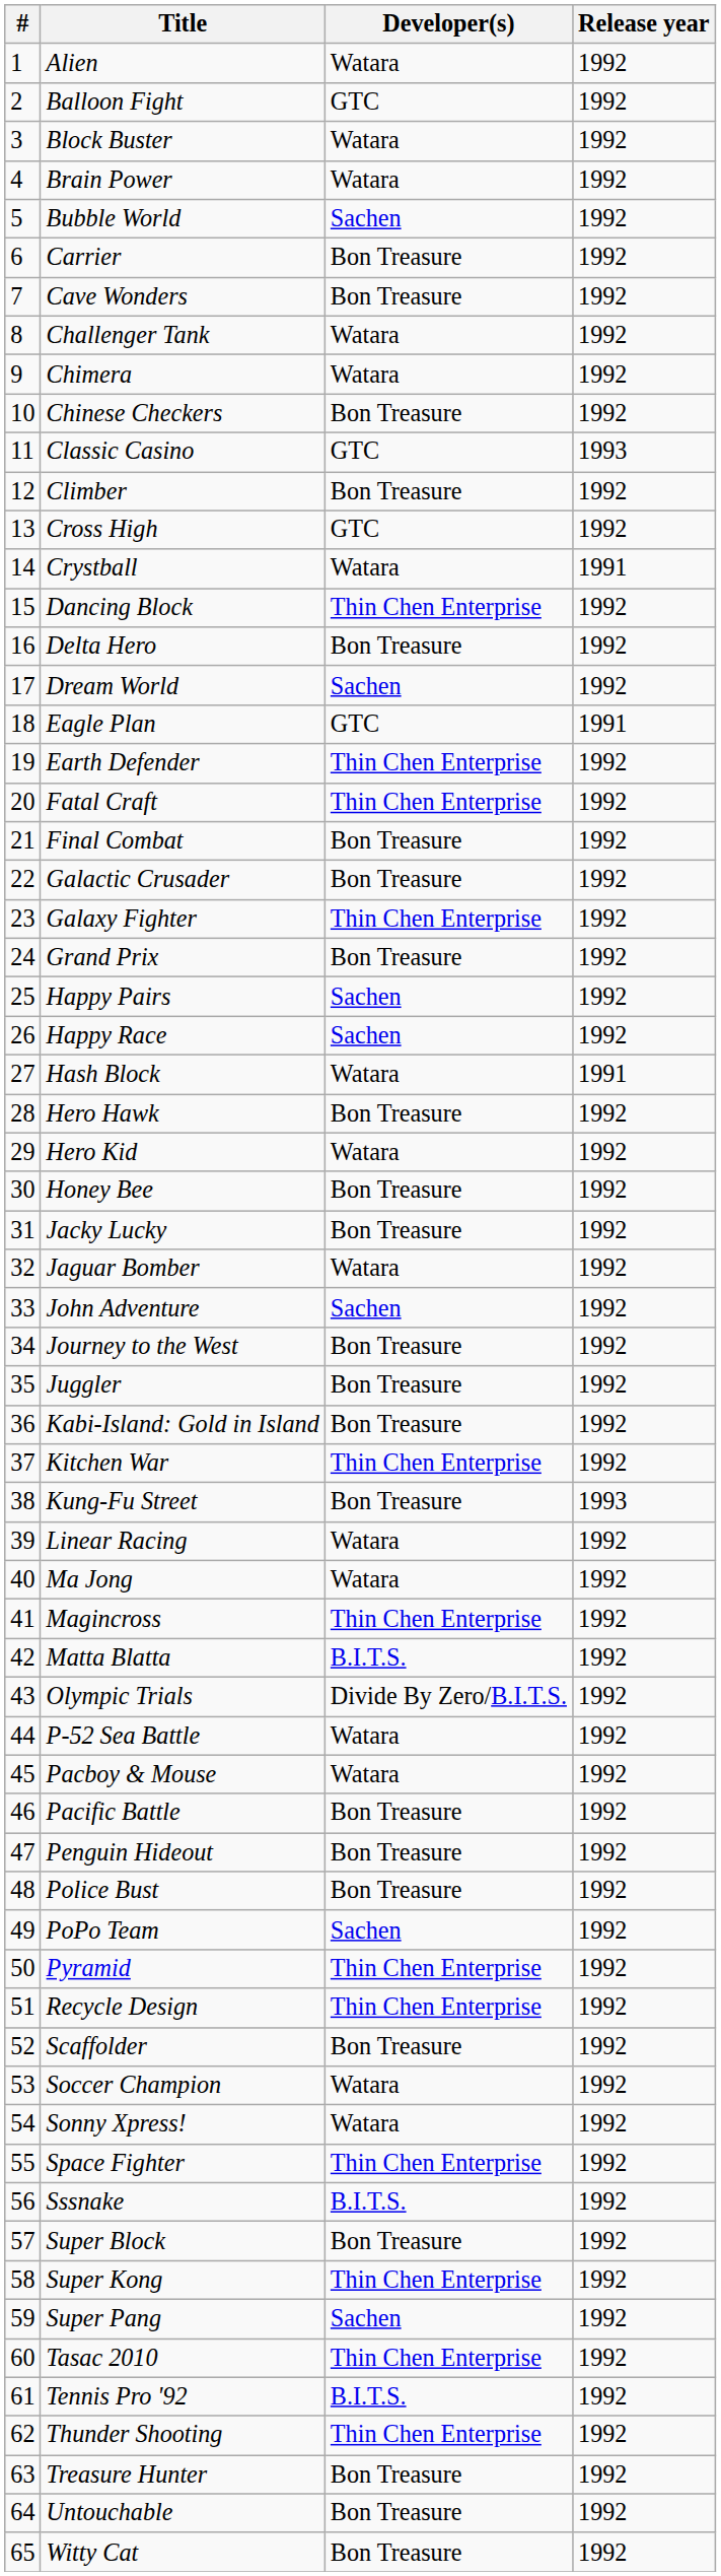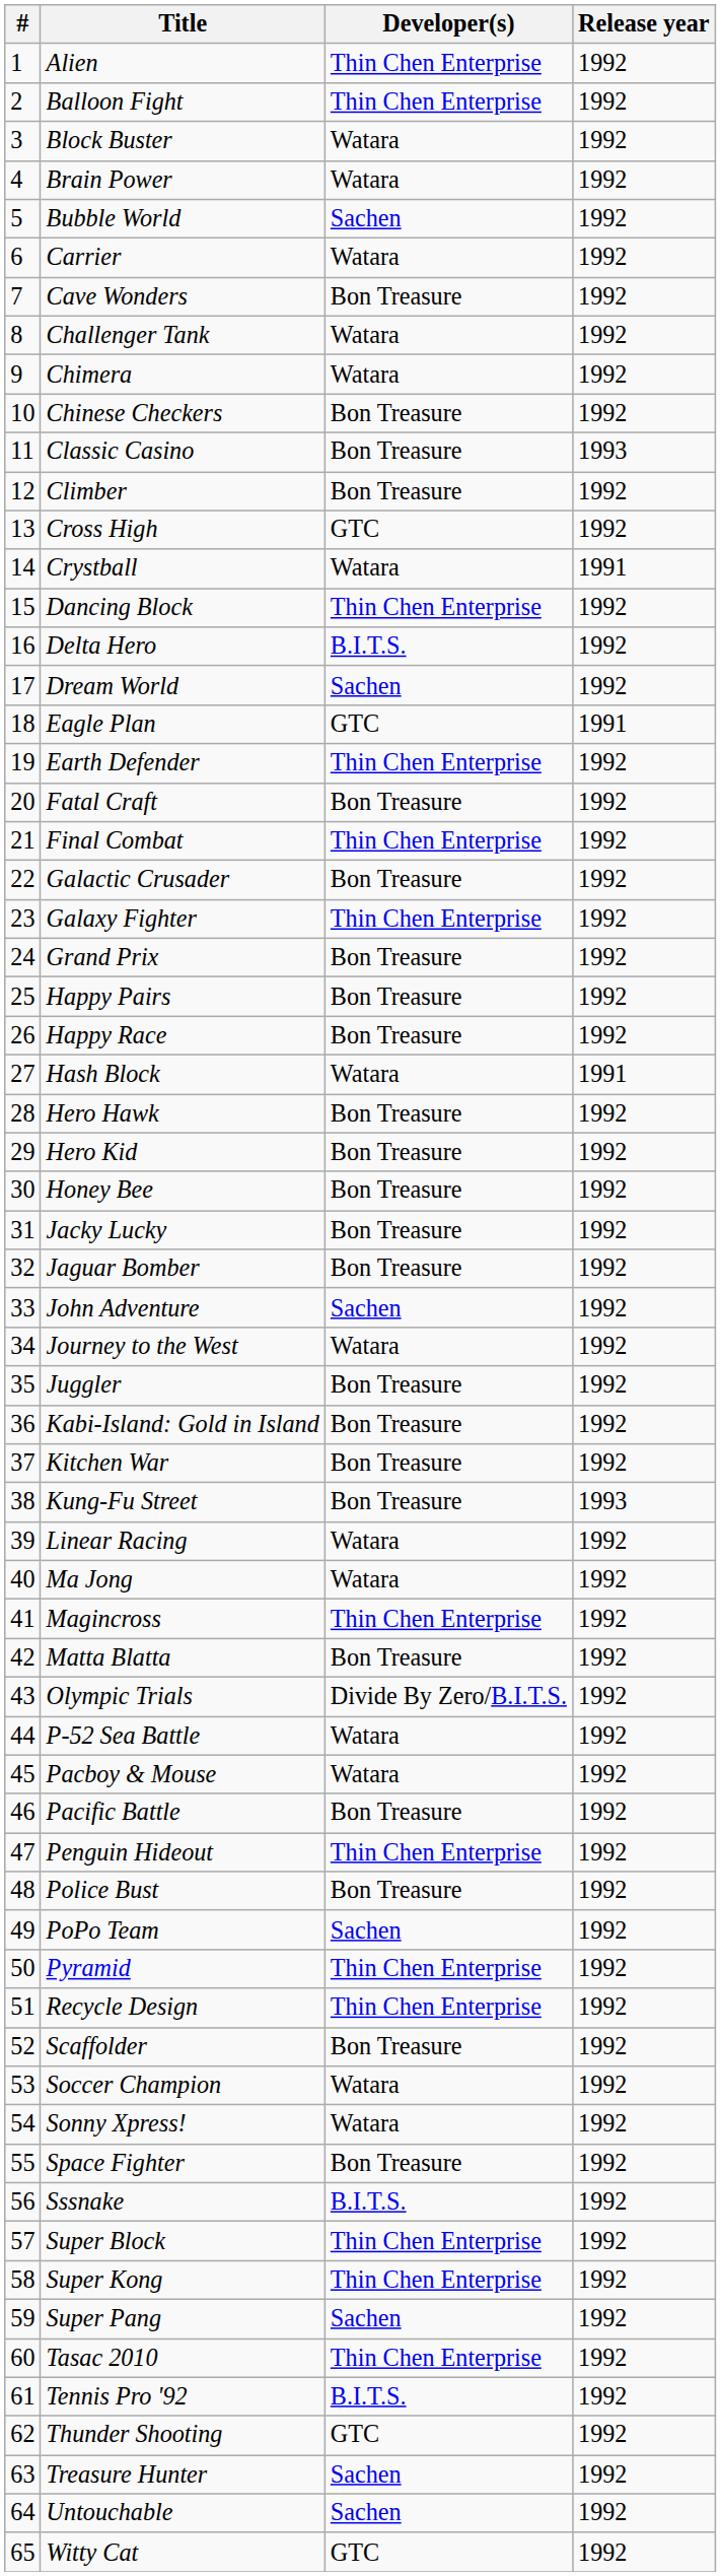Alien | Developer(s): Watara -> Thin Chen Enterprise
Balloon Fight | Developer(s): GTC -> Thin Chen Enterprise
Carrier | Developer(s): Bon Treasure -> Watara
Classic Casino | Developer(s): GTC -> Bon Treasure
Delta Hero | Developer(s): Bon Treasure -> B.I.T.S.
Fatal Craft | Developer(s): Thin Chen Enterprise -> Bon Treasure
Final Combat | Developer(s): Bon Treasure -> Thin Chen Enterprise
Happy Pairs | Developer(s): Sachen -> Bon Treasure
Happy Race | Developer(s): Sachen -> Bon Treasure
Hero Kid | Developer(s): Watara -> Bon Treasure
Jaguar Bomber | Developer(s): Watara -> Bon Treasure
Journey to the West | Developer(s): Bon Treasure -> Watara
Kitchen War | Developer(s): Thin Chen Enterprise -> Bon Treasure
Matta Blatta | Developer(s): B.I.T.S. -> Bon Treasure
Penguin Hideout | Developer(s): Bon Treasure -> Thin Chen Enterprise
Space Fighter | Developer(s): Thin Chen Enterprise -> Bon Treasure
Super Block | Developer(s): Bon Treasure -> Thin Chen Enterprise
Thunder Shooting | Developer(s): Thin Chen Enterprise -> GTC
Treasure Hunter | Developer(s): Bon Treasure -> Sachen
Untouchable | Developer(s): Bon Treasure -> Sachen
Witty Cat | Developer(s): Bon Treasure -> GTC
